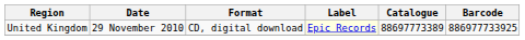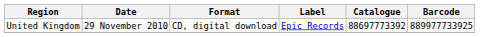United Kingdom | Catalogue: 88697773389 -> 88697773392
United Kingdom | Barcode: 886977733925 -> 889977733925
